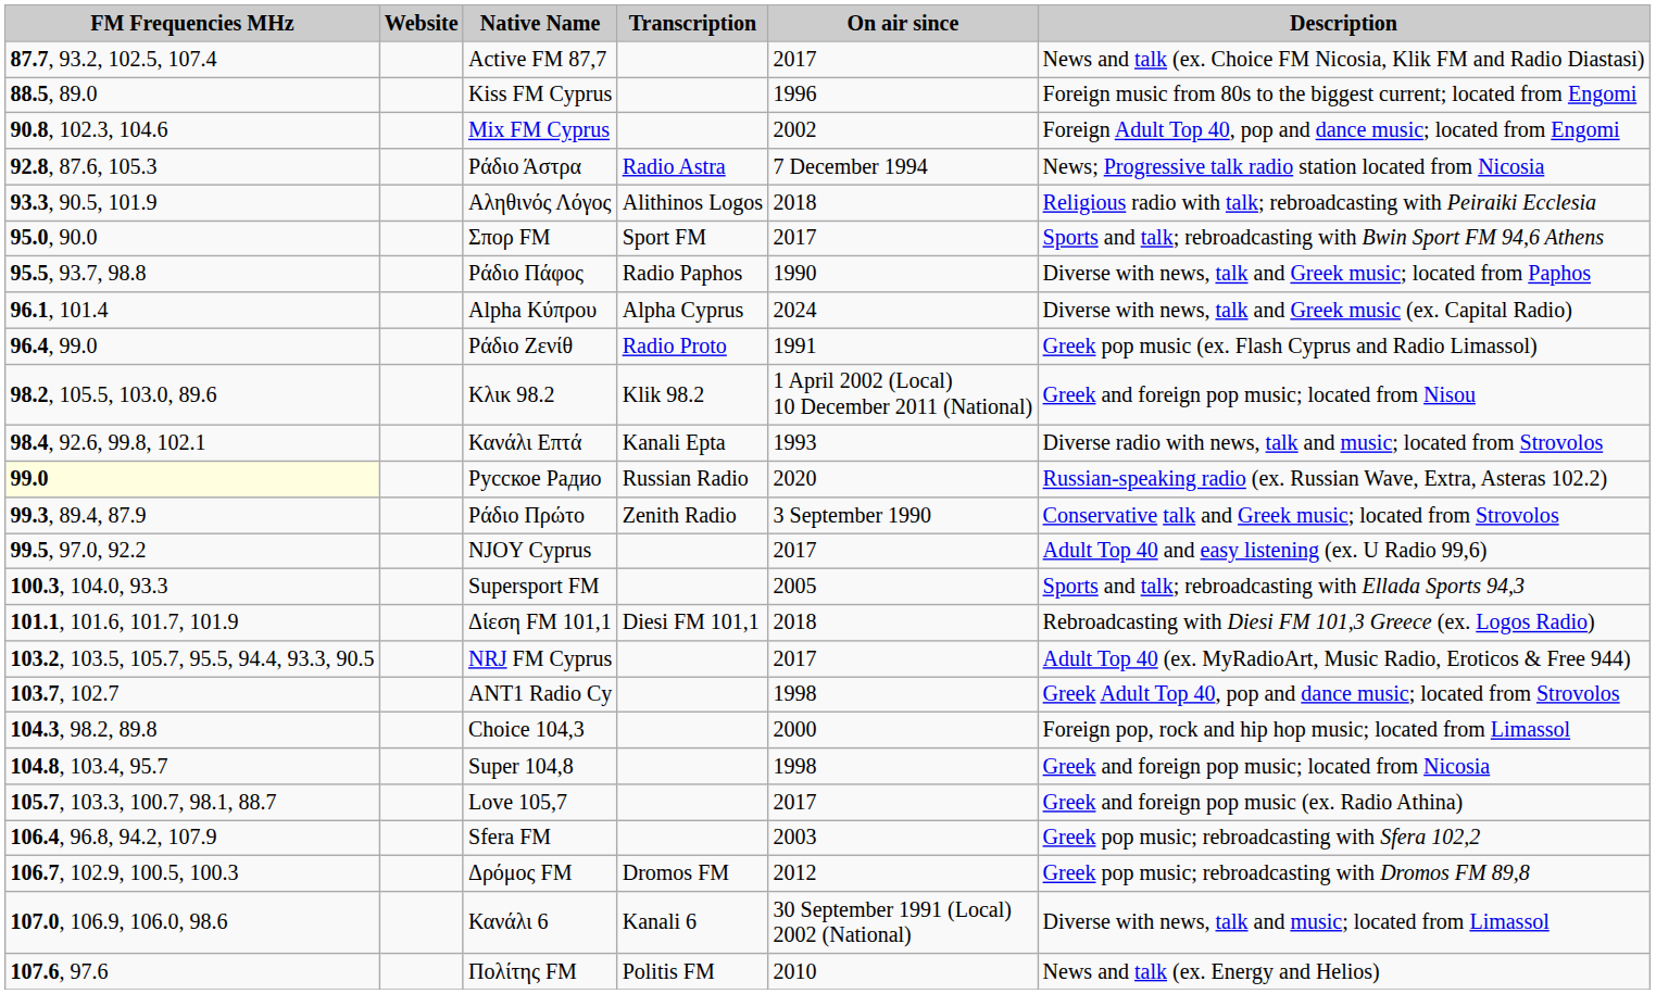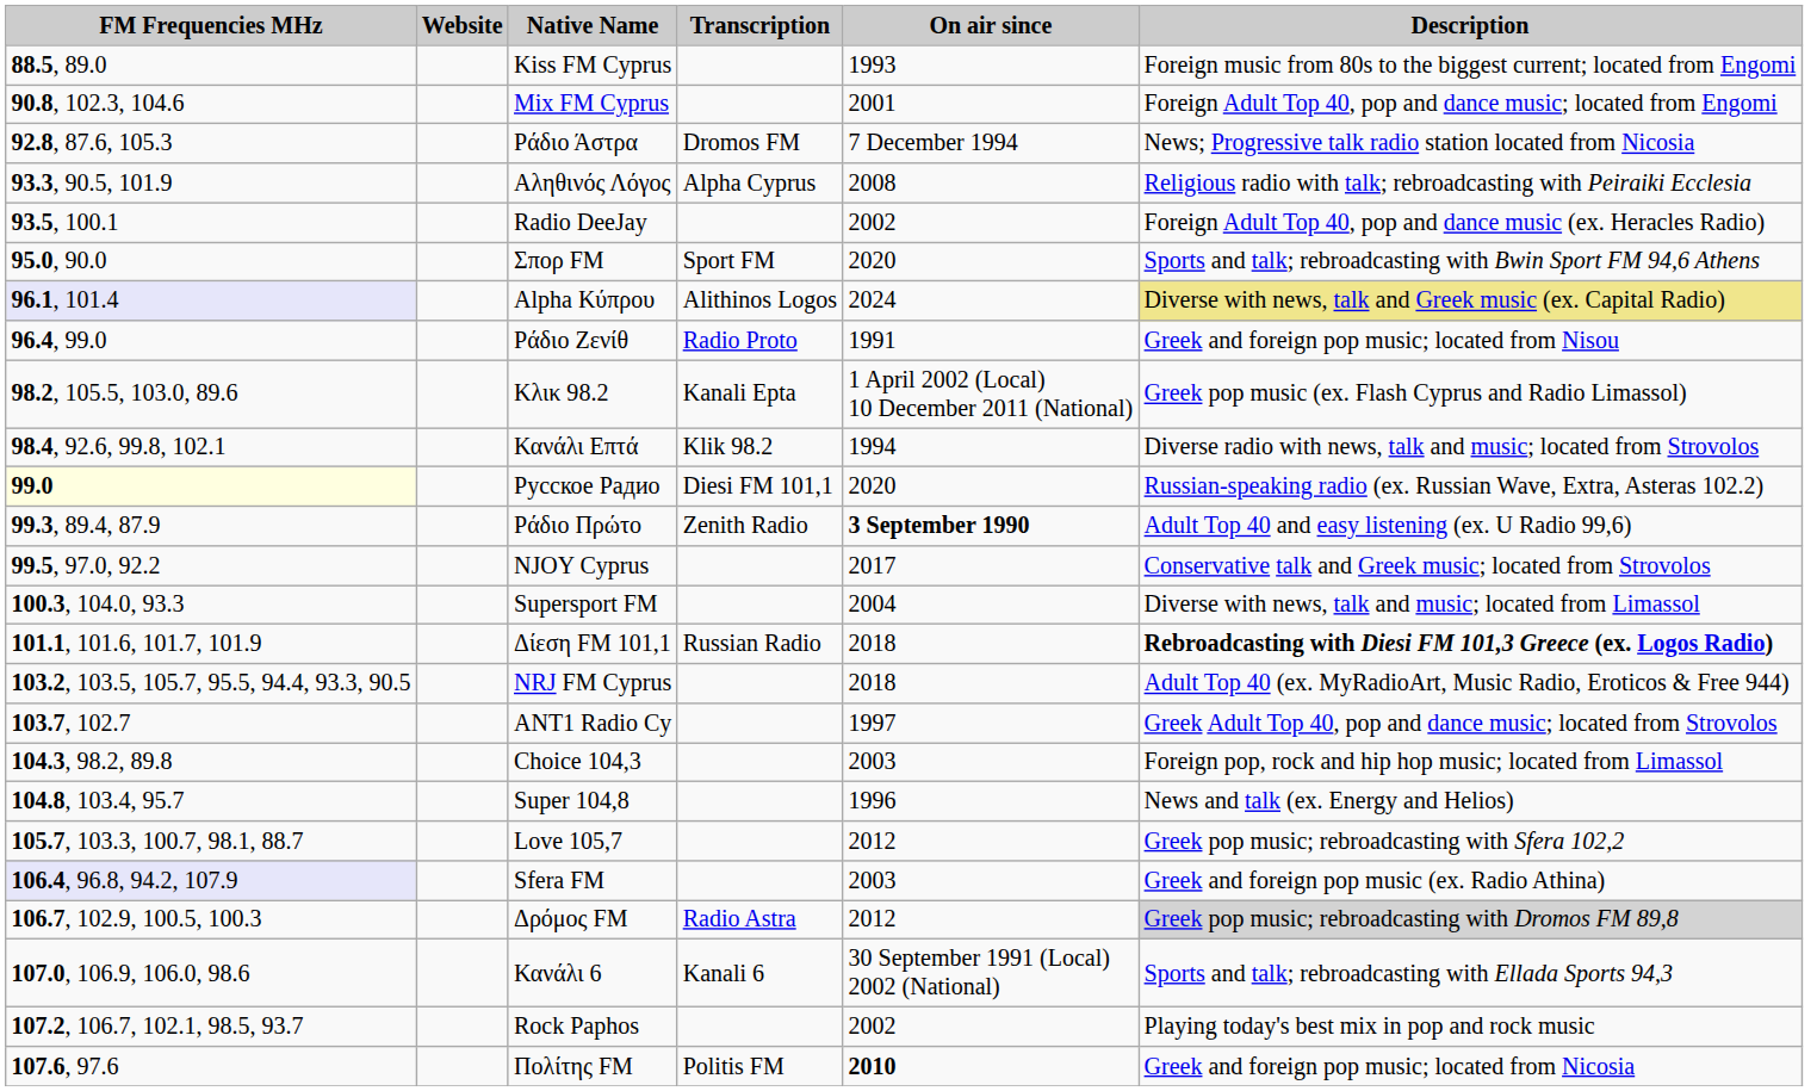- row: 87.7, 93.2, 102.5, 107.4 | Active FM 87,7 | 2017 | News and talk (ex. Choice FM Nicosia, Klik FM and Radio Diastasi)
Kiss FM Cyprus | On air since: 1996 -> 1993
Mix FM Cyprus | On air since: 2002 -> 2001
Ράδιο Άστρα | Transcription: Radio Astra -> Dromos FM
Αληθινός Λόγος | Transcription: Alithinos Logos -> Alpha Cyprus
Αληθινός Λόγος | On air since: 2018 -> 2008
+ row: 93.5, 100.1 | Radio DeeJay | 2002 | Foreign Adult Top 40, pop and dance music (ex. Heracles Radio)
Σπορ FM | On air since: 2017 -> 2020
- row: 95.5, 93.7, 98.8 | Ράδιο Πάφος | Radio Paphos | 1990 | Diverse with news, talk and Greek music; located from Paphos
Alpha Κύπρου | FM Frequencies MHz: no background -> lavender background
Alpha Κύπρου | Transcription: Alpha Cyprus -> Alithinos Logos
Alpha Κύπρου | Description: no background -> khaki background
Ράδιο Ζενίθ | Description: Greek pop music (ex. Flash Cyprus and Radio Limassol) -> Greek and foreign pop music; located from Nisou
Κλικ 98.2 | Transcription: Klik 98.2 -> Kanali Epta
Κλικ 98.2 | Description: Greek and foreign pop music; located from Nisou -> Greek pop music (ex. Flash Cyprus and Radio Limassol)
Κανάλι Επτά | Transcription: Kanali Epta -> Klik 98.2
Κανάλι Επτά | On air since: 1993 -> 1994
Русское Радио | Transcription: Russian Radio -> Diesi FM 101,1
Ράδιο Πρώτο | On air since: normal -> bold
Ράδιο Πρώτο | Description: Conservative talk and Greek music; located from Strovolos -> Adult Top 40 and easy listening (ex. U Radio 99,6)
NJOY Cyprus | Description: Adult Top 40 and easy listening (ex. U Radio 99,6) -> Conservative talk and Greek music; located from Strovolos
Supersport FM | On air since: 2005 -> 2004
Supersport FM | Description: Sports and talk; rebroadcasting with Ellada Sports 94,3 -> Diverse with news, talk and music; located from Limassol
Δίεση FM 101,1 | Transcription: Diesi FM 101,1 -> Russian Radio
Δίεση FM 101,1 | Description: normal -> bold
NRJ FM Cyprus | On air since: 2017 -> 2018
ANT1 Radio Cy | On air since: 1998 -> 1997
Choice 104,3 | On air since: 2000 -> 2003
Super 104,8 | On air since: 1998 -> 1996
Super 104,8 | Description: Greek and foreign pop music; located from Nicosia -> News and talk (ex. Energy and Helios)
Love 105,7 | On air since: 2017 -> 2012
Love 105,7 | Description: Greek and foreign pop music (ex. Radio Athina) -> Greek pop music; rebroadcasting with Sfera 102,2
Sfera FM | FM Frequencies MHz: no background -> lavender background
Sfera FM | Description: Greek pop music; rebroadcasting with Sfera 102,2 -> Greek and foreign pop music (ex. Radio Athina)
Δρόμος FM | Transcription: Dromos FM -> Radio Astra
Δρόμος FM | Description: no background -> lightgrey background
Κανάλι 6 | Description: Diverse with news, talk and music; located from Limassol -> Sports and talk; rebroadcasting with Ellada Sports 94,3
+ row: 107.2, 106.7, 102.1, 98.5, 93.7 | Rock Paphos | 2002 | Playing today's best mix in pop and rock music
Πολίτης FM | On air since: normal -> bold
Πολίτης FM | Description: News and talk (ex. Energy and Helios) -> Greek and foreign pop music; located from Nicosia
